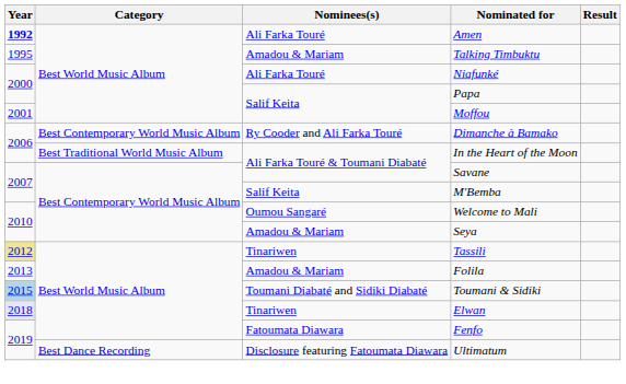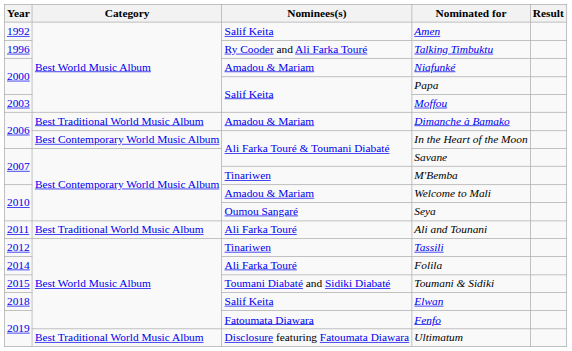Amen | Year: bold -> normal
Amen | Nominees(s): Ali Farka Touré -> Salif Keita
Talking Timbuktu | Year: 1995 -> 1996
Talking Timbuktu | Nominees(s): Amadou & Mariam -> Ry Cooder and Ali Farka Touré
Niafunké | Nominees(s): Ali Farka Touré -> Amadou & Mariam
Moffou | Year: 2001 -> 2003
Dimanche à Bamako | Category: Best Contemporary World Music Album -> Best Traditional World Music Album
Dimanche à Bamako | Nominees(s): Ry Cooder and Ali Farka Touré -> Amadou & Mariam
In the Heart of the Moon | Category: Best Traditional World Music Album -> Best Contemporary World Music Album
M'Bemba | Nominees(s): Salif Keita -> Tinariwen
Welcome to Mali | Nominees(s): Oumou Sangaré -> Amadou & Mariam
Seya | Nominees(s): Amadou & Mariam -> Oumou Sangaré
+ row: 2011 | Best Traditional World Music Album | Ali Farka Touré | Ali and Tounani
Tassili | Year: khaki background -> no background
Folila | Year: 2013 -> 2014
Folila | Nominees(s): Amadou & Mariam -> Ali Farka Touré
Toumani & Sidiki | Year: lightblue background -> no background
Elwan | Year: lavender background -> no background
Elwan | Nominees(s): Tinariwen -> Salif Keita
Ultimatum | Category: Best Dance Recording -> Best Traditional World Music Album
